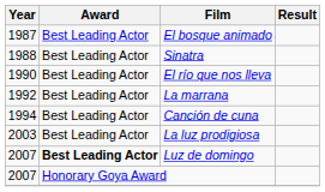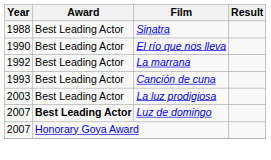- row: 1987 | Best Leading Actor | El bosque animado
Canción de cuna | Year: 1994 -> 1993
